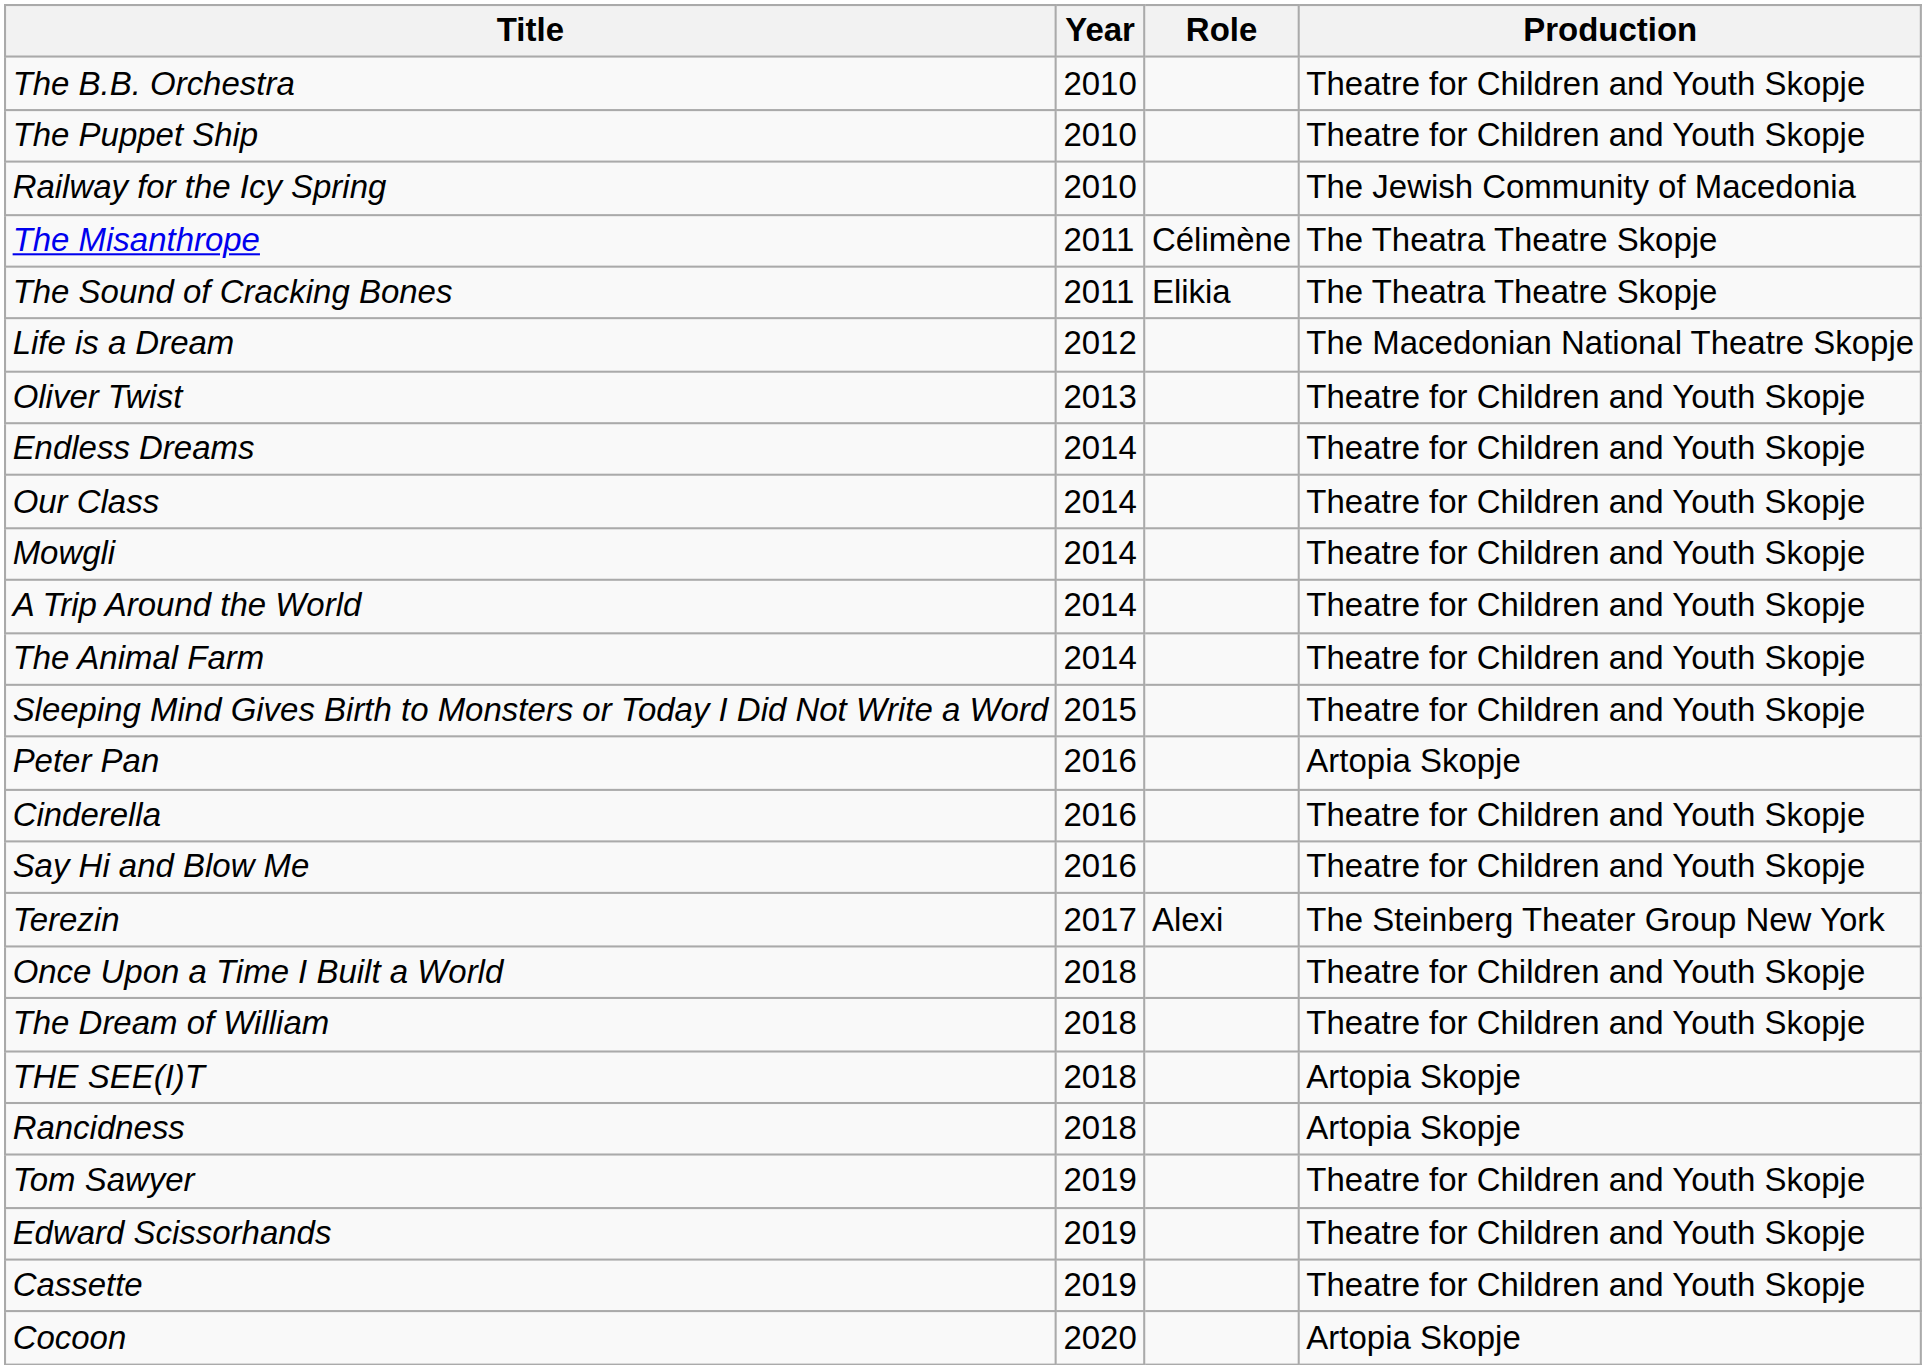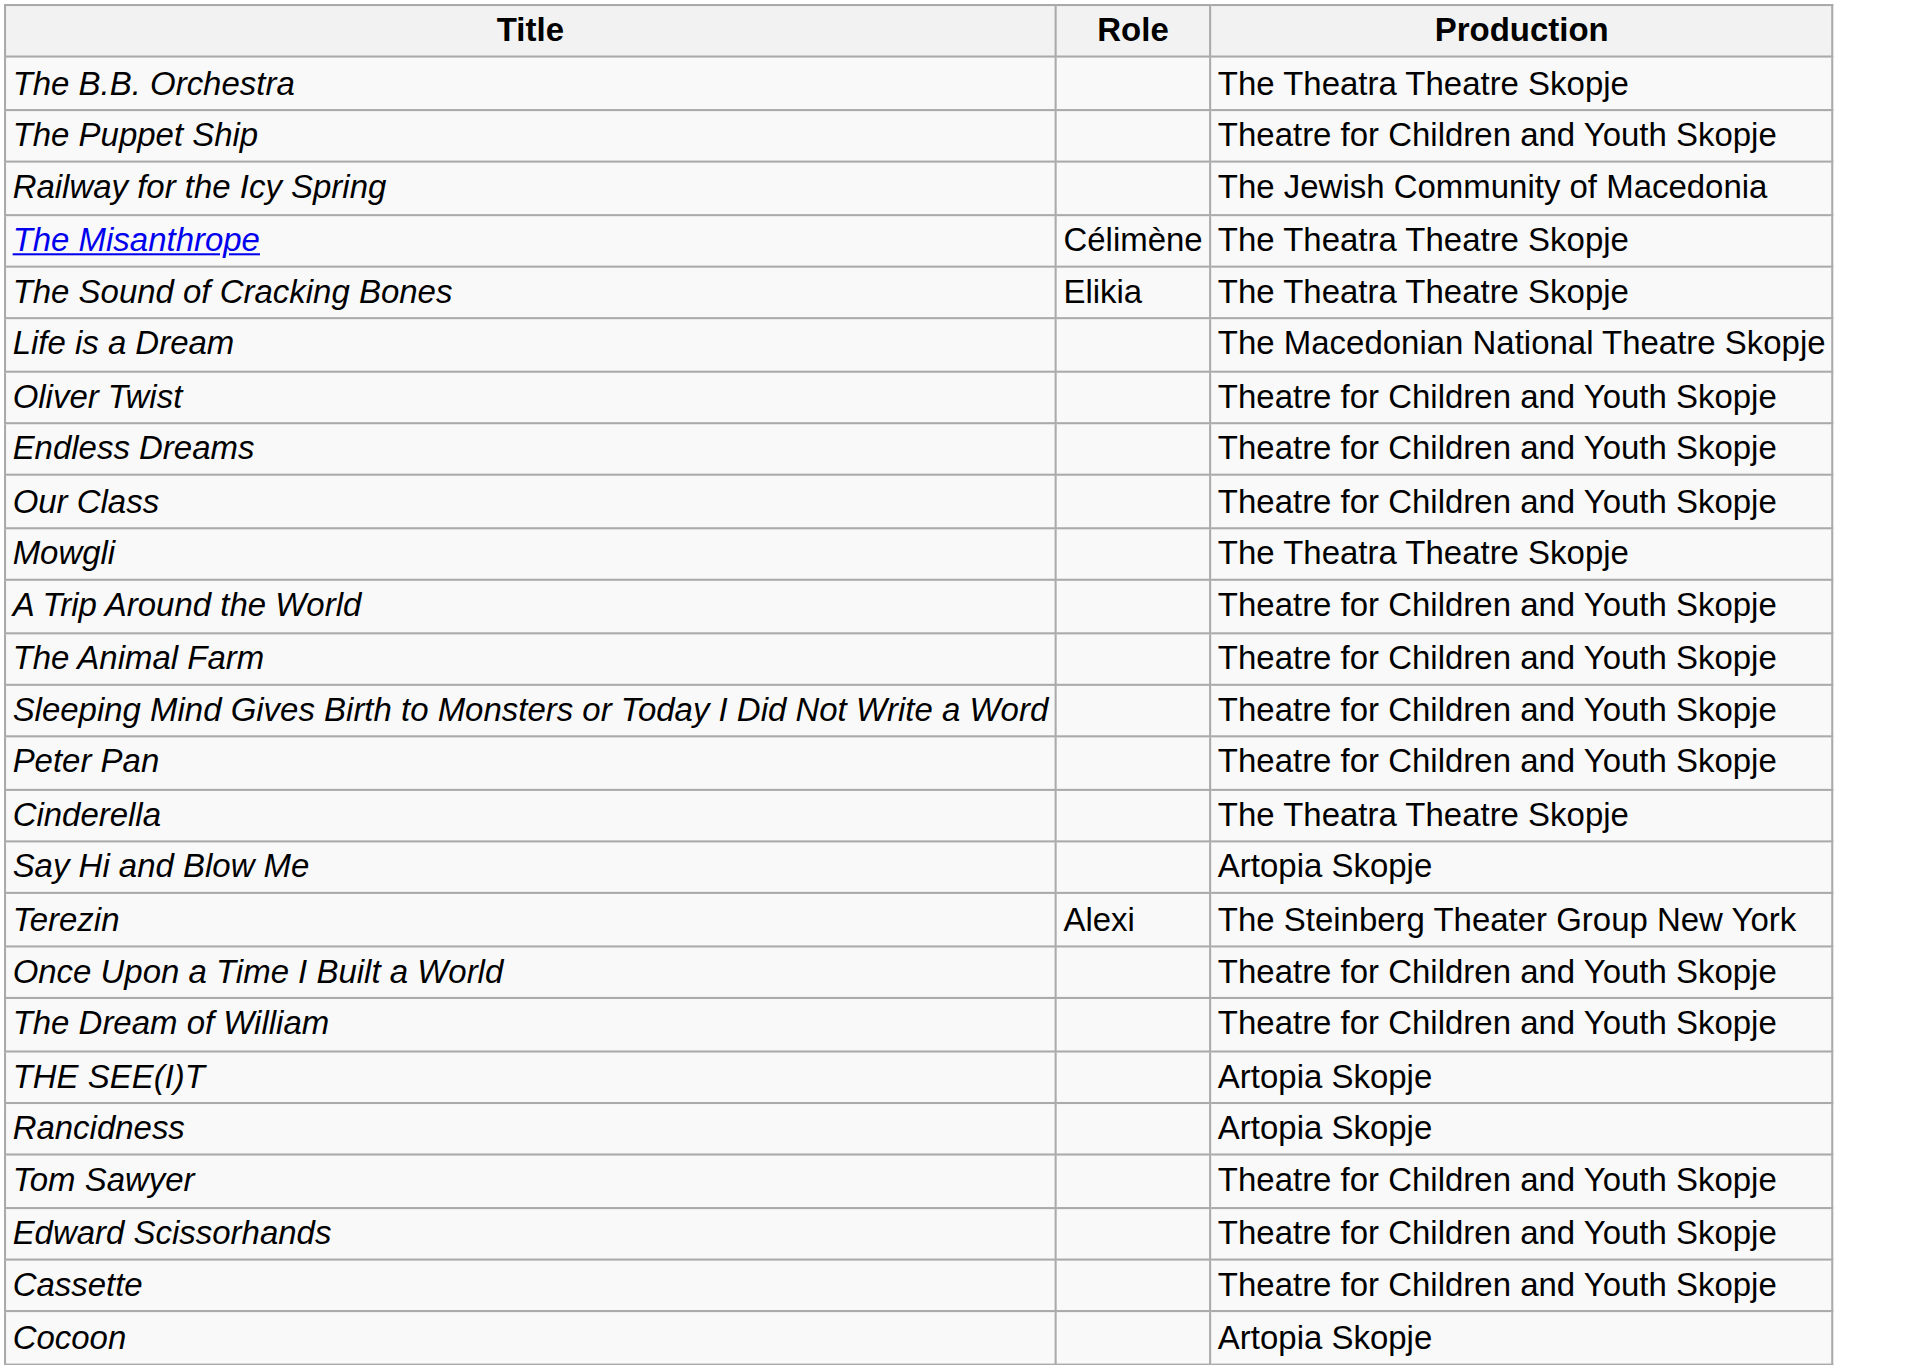- column: Year | 2010 | 2010 | 2010 | 2011 | 2011 | 2012 | 2013 | 2014 | 2014 | 2014 | 2014 | 2014 | 2015 | 2016 | 2016 | 2016 | 2017 | 2018 | 2018 | 2018 | 2018 | 2019 | 2019 | 2019 | 2020
The B.B. Orchestra | Production: Theatre for Children and Youth Skopje -> The Theatra Theatre Skopje
Mowgli | Production: Theatre for Children and Youth Skopje -> The Theatra Theatre Skopje
Peter Pan | Production: Artopia Skopje -> Theatre for Children and Youth Skopje
Cinderella | Production: Theatre for Children and Youth Skopje -> The Theatra Theatre Skopje
Say Hi and Blow Me | Production: Theatre for Children and Youth Skopje -> Artopia Skopje
